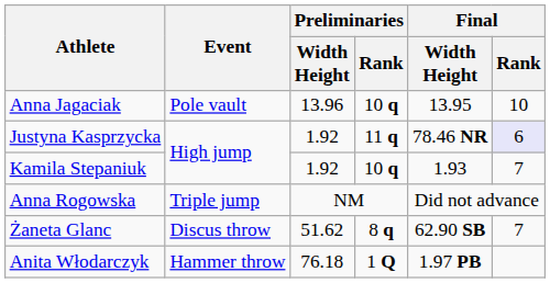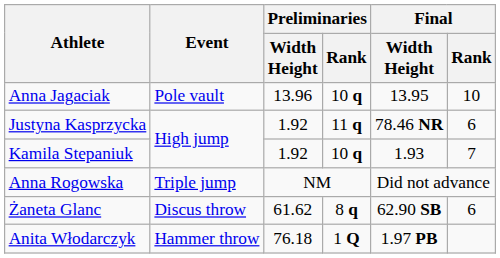Justyna Kasprzycka | Final / Rank: lavender background -> no background
Żaneta Glanc | Preliminaries / Width Height: 51.62 -> 61.62
Żaneta Glanc | Final / Rank: 7 -> 6
